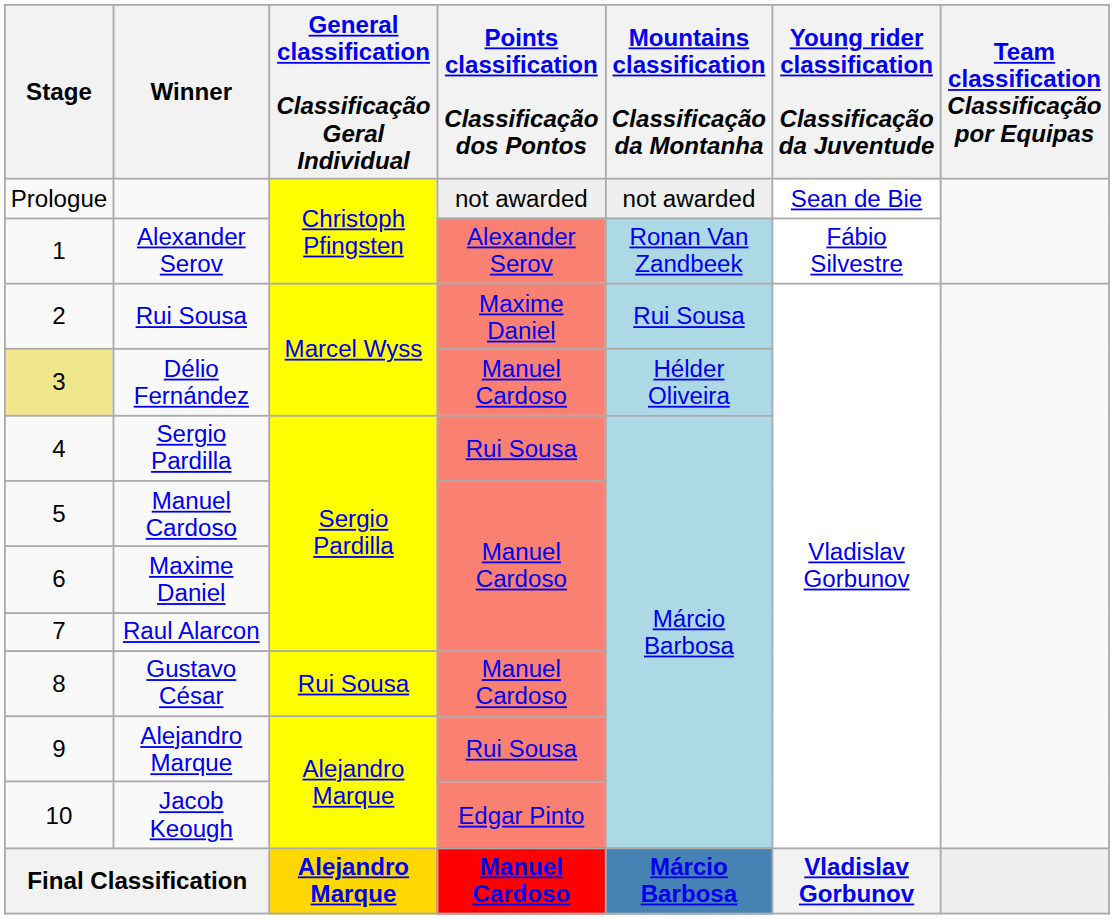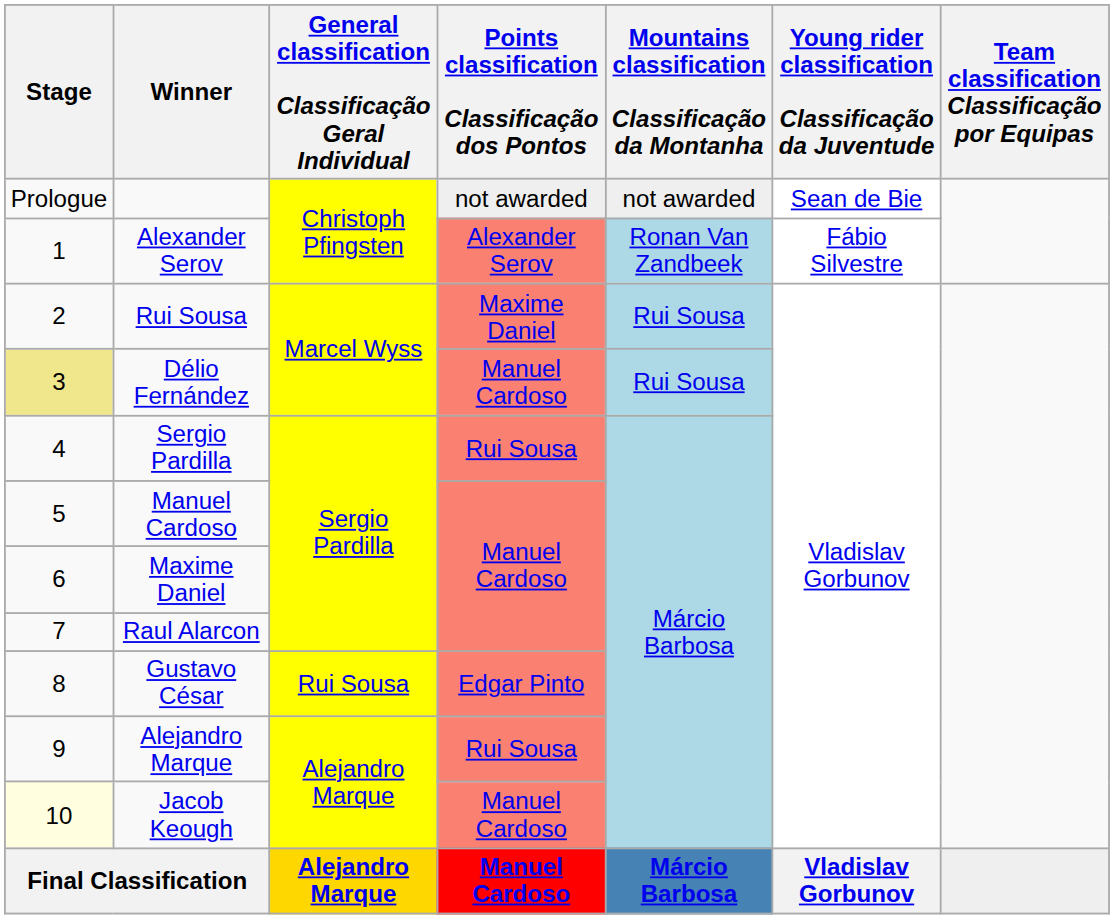Délio Fernández | Mountains classification Classificação da Montanha: Hélder Oliveira -> Rui Sousa
Gustavo César | Points classification Classificação dos Pontos: Manuel Cardoso -> Edgar Pinto
Jacob Keough | Stage: no background -> lightyellow background
Jacob Keough | Points classification Classificação dos Pontos: Edgar Pinto -> Manuel Cardoso
